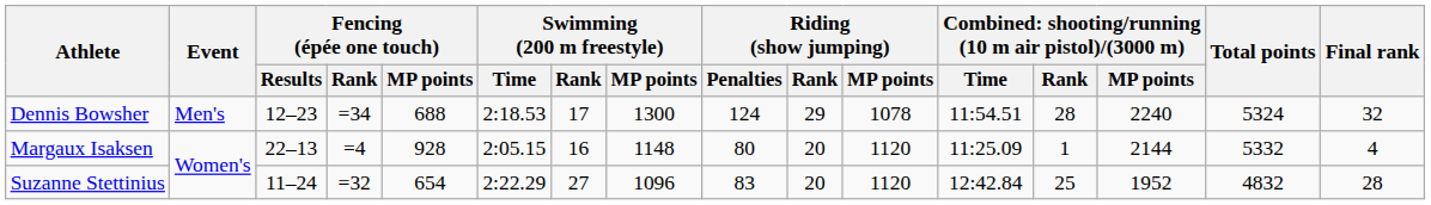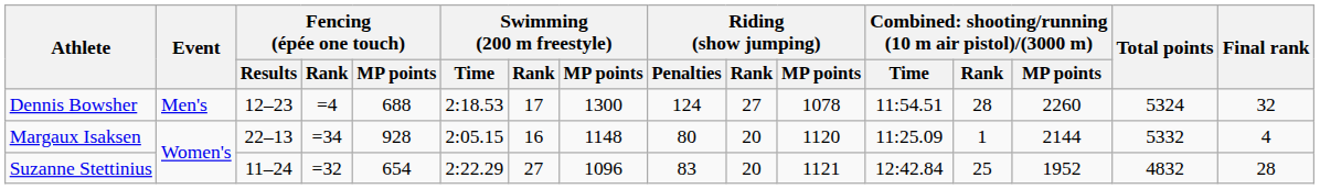Dennis Bowsher | Fencing (épée one touch) / Rank: =34 -> =4
Dennis Bowsher | Riding (show jumping) / Rank: 29 -> 27
Dennis Bowsher | column 14: 2240 -> 2260
Margaux Isaksen | Fencing (épée one touch) / Rank: =4 -> =34
Suzanne Stettinius | Riding (show jumping) / MP points: 1120 -> 1121
